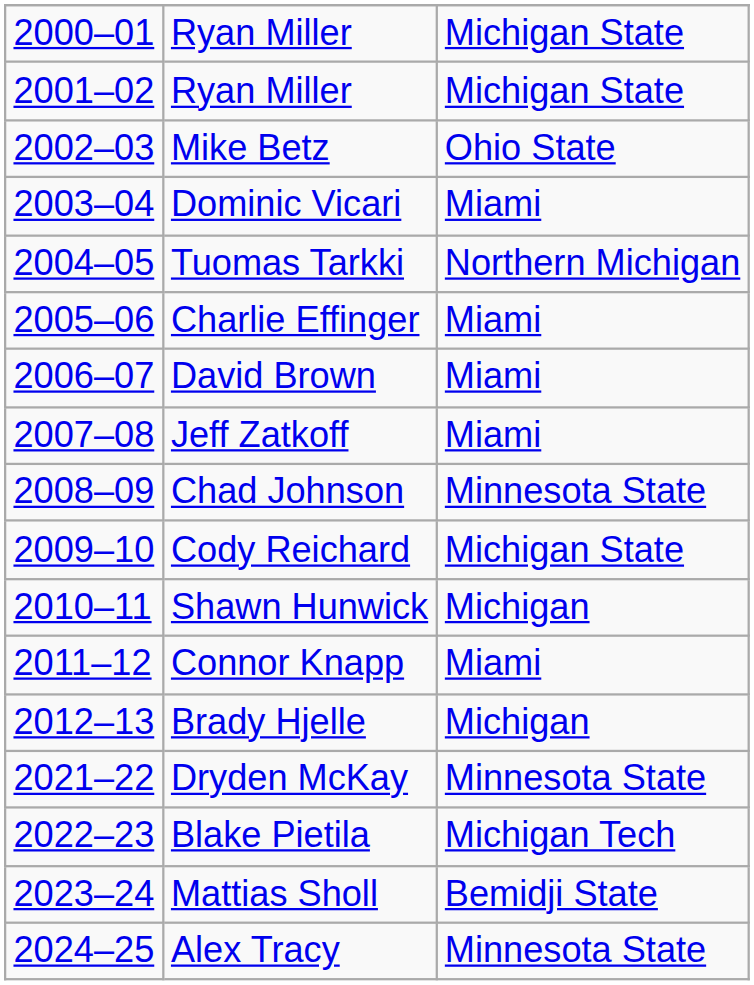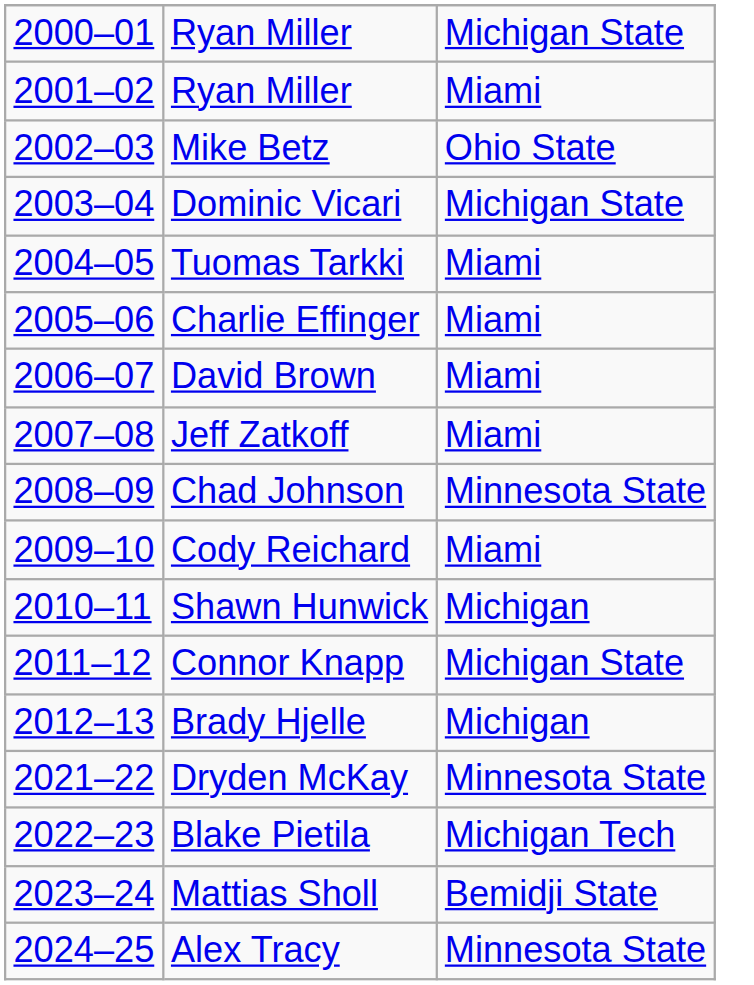2001–02 / Ryan Miller | column 3: Michigan State -> Miami
Dominic Vicari | column 3: Miami -> Michigan State
Tuomas Tarkki | column 3: Northern Michigan -> Miami
Cody Reichard | column 3: Michigan State -> Miami
Connor Knapp | column 3: Miami -> Michigan State
